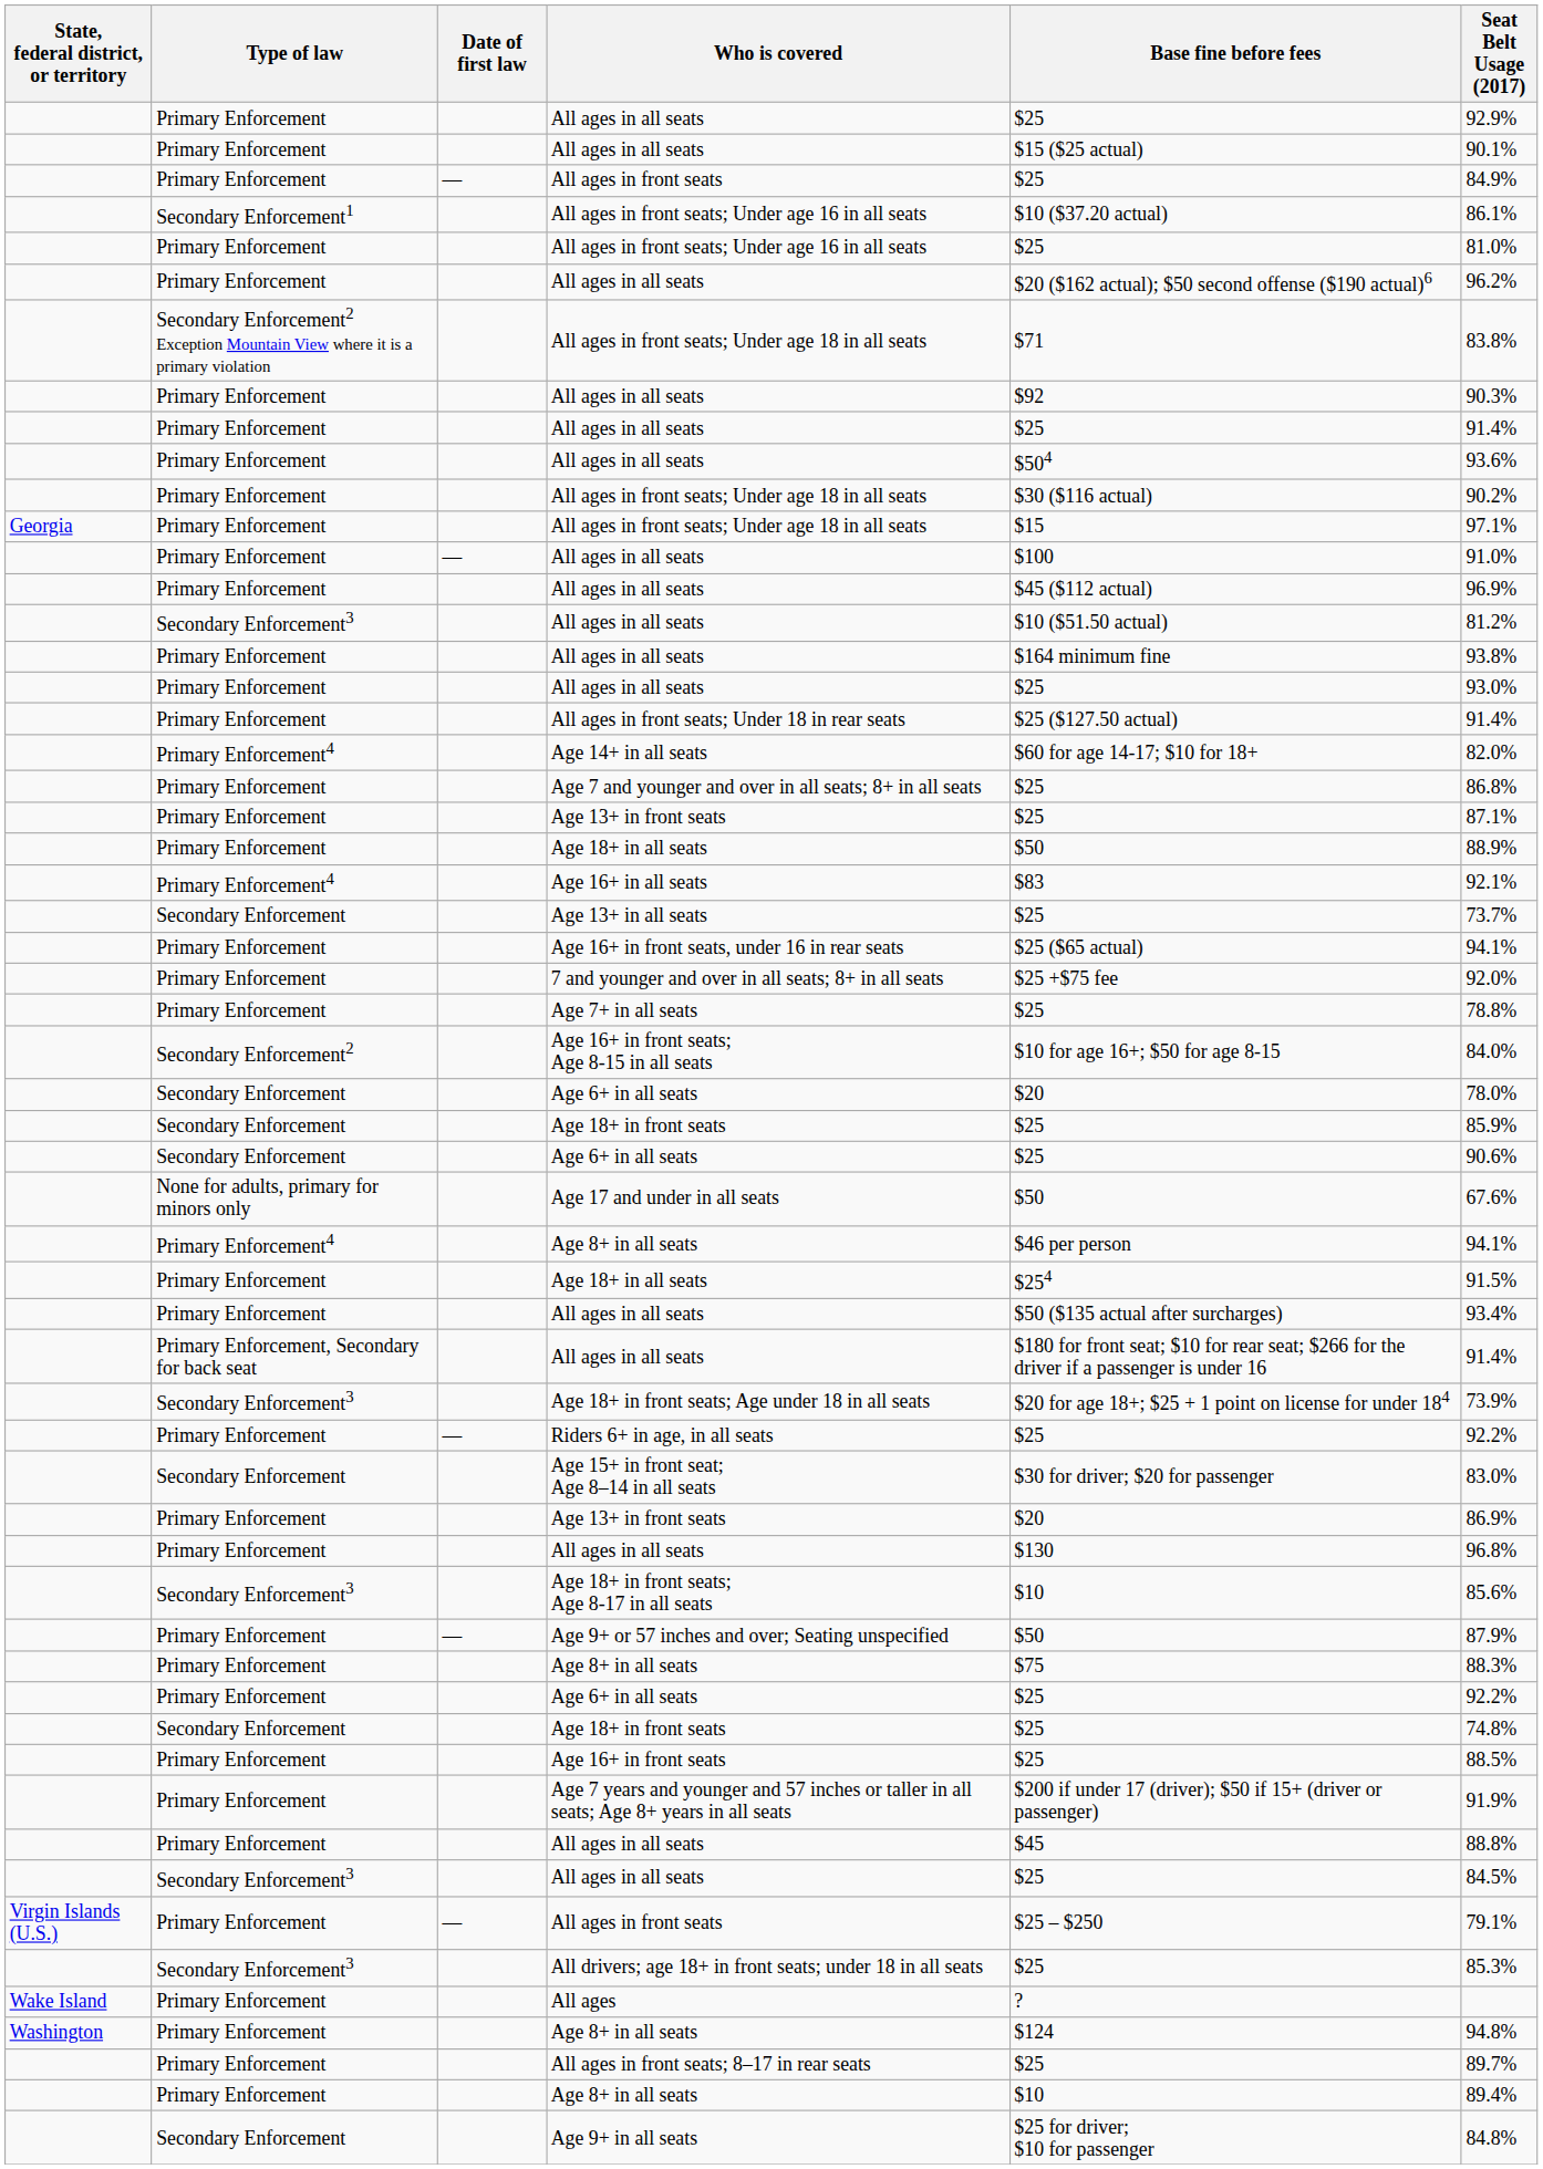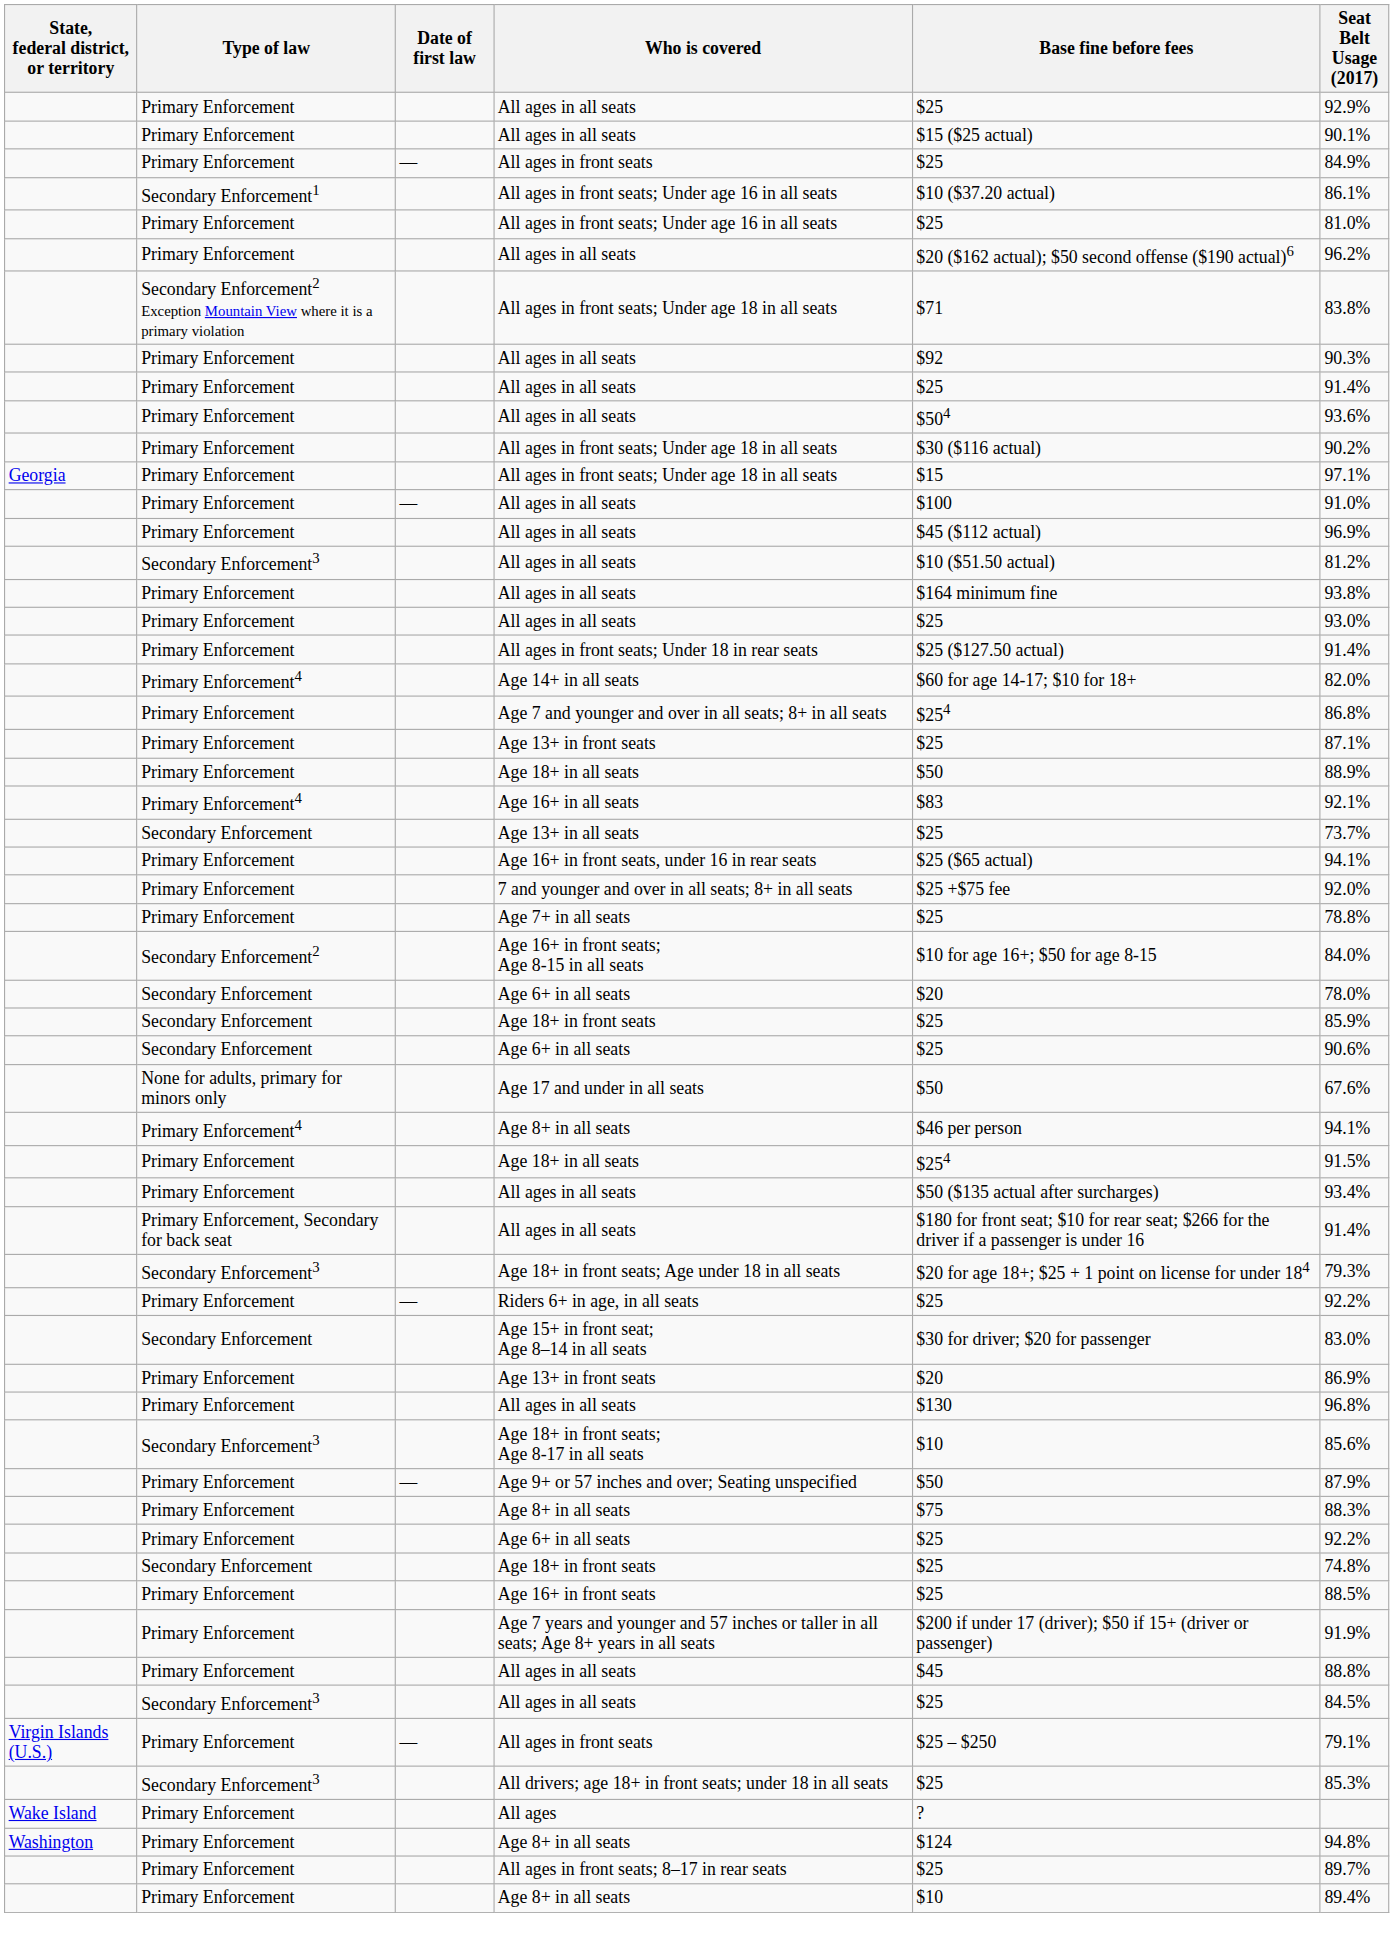Age 7 and younger and over in all seats; 8+ in all seats | Base fine before fees: $25 -> $254
Age 18+ in front seats; Age under 18 in all seats | Seat Belt Usage (2017): 73.9% -> 79.3%
- row: Secondary Enforcement | Age 9+ in all seats | $25 for driver; $10 for passenger | 84.8%
